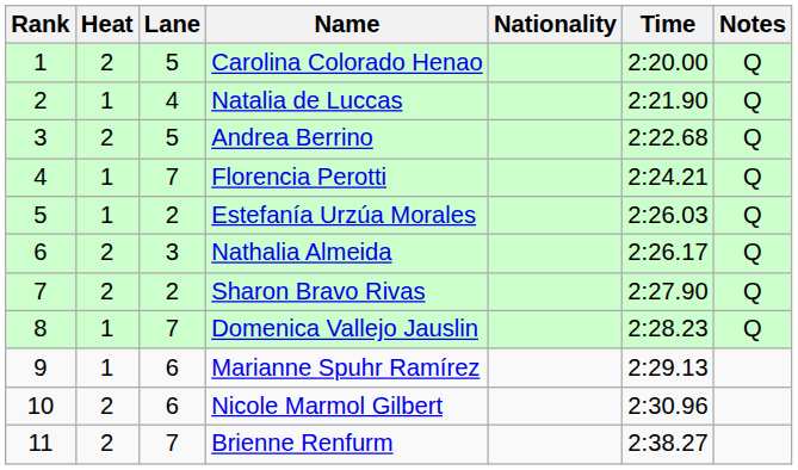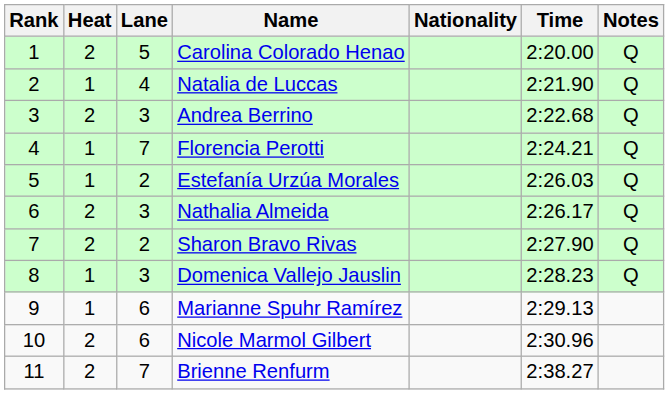Andrea Berrino | Lane: 5 -> 3
Domenica Vallejo Jauslin | Lane: 7 -> 3
